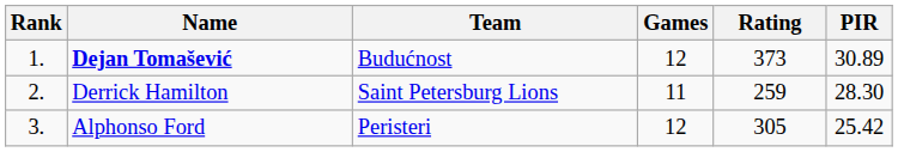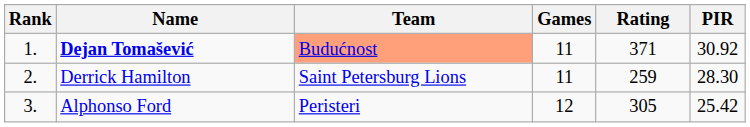Dejan Tomašević | Team: no background -> lightsalmon background
Dejan Tomašević | Games: 12 -> 11
Dejan Tomašević | Rating: 373 -> 371
Dejan Tomašević | PIR: 30.89 -> 30.92
